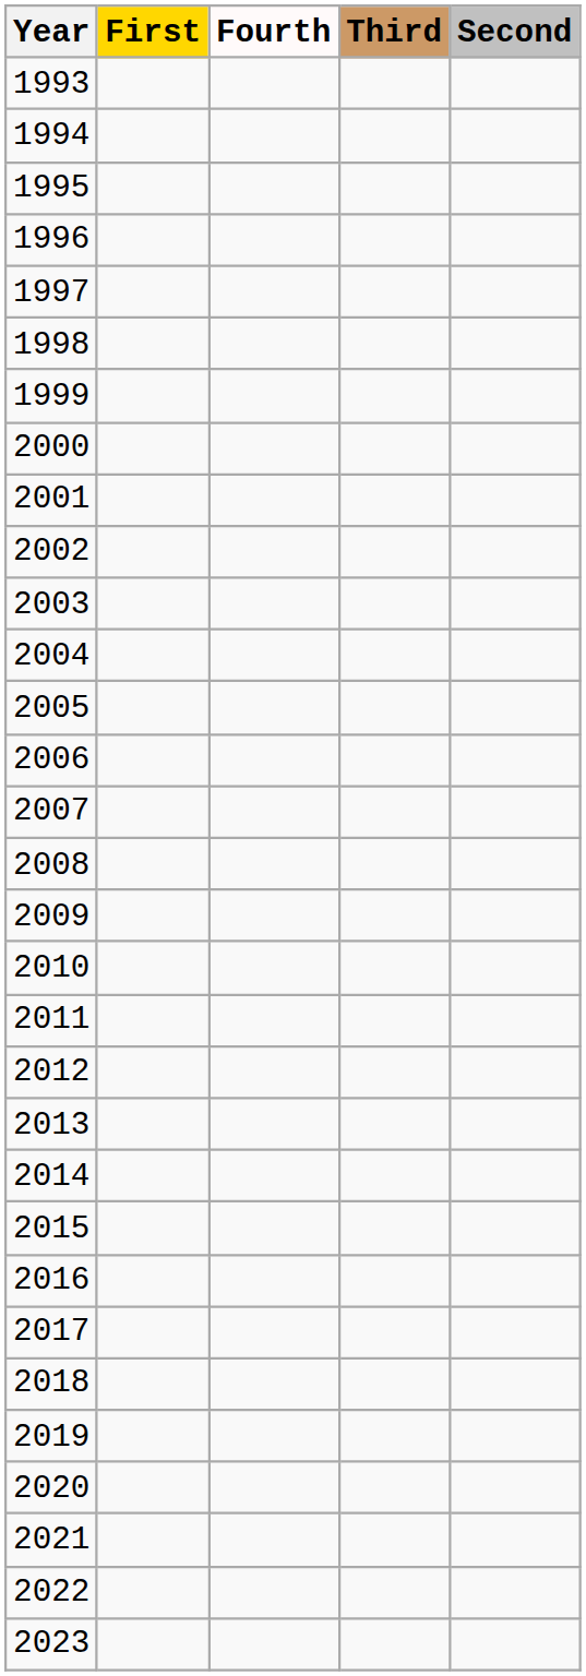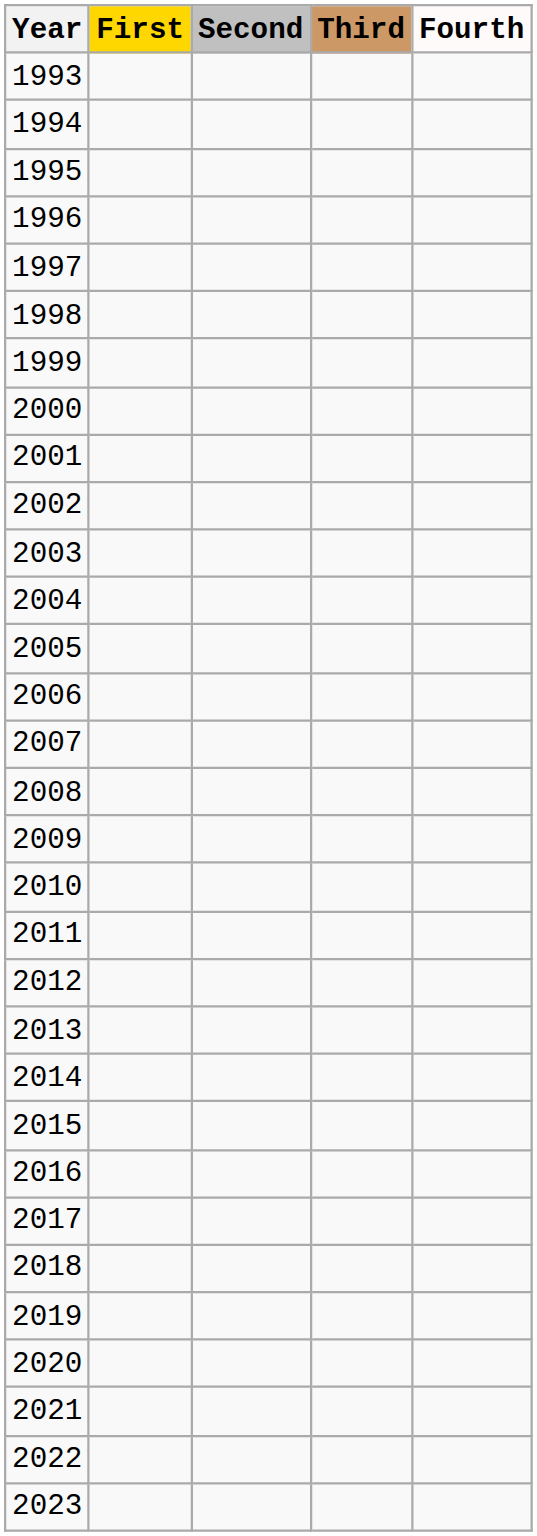columns swapped: Second <-> Fourth
